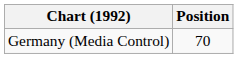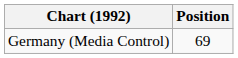Germany (Media Control) | Position: 70 -> 69
